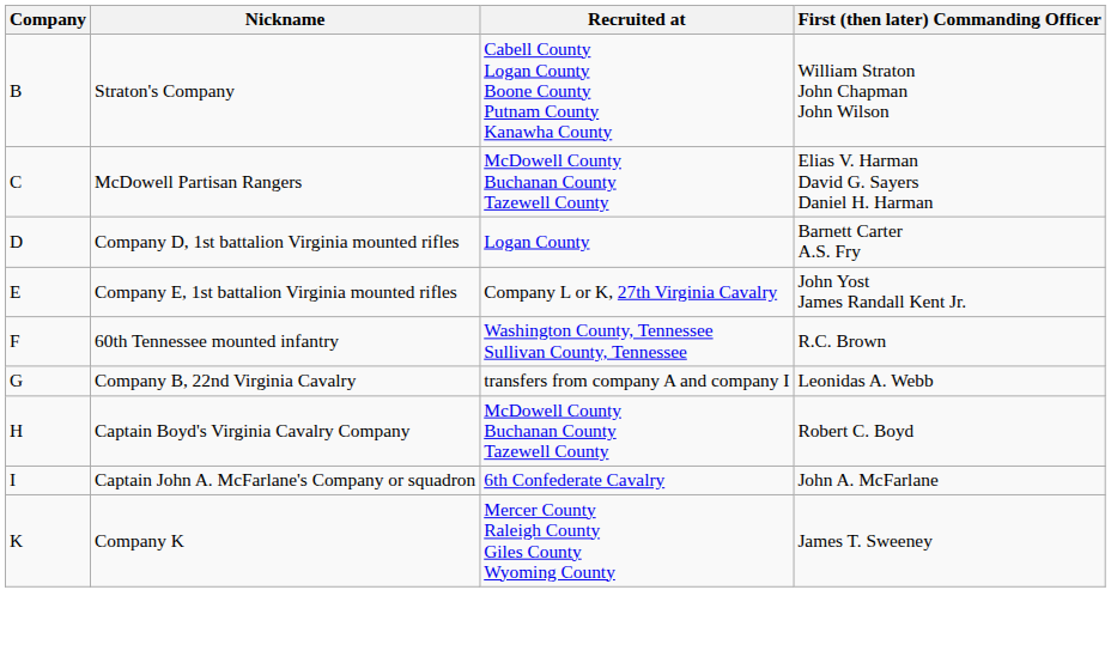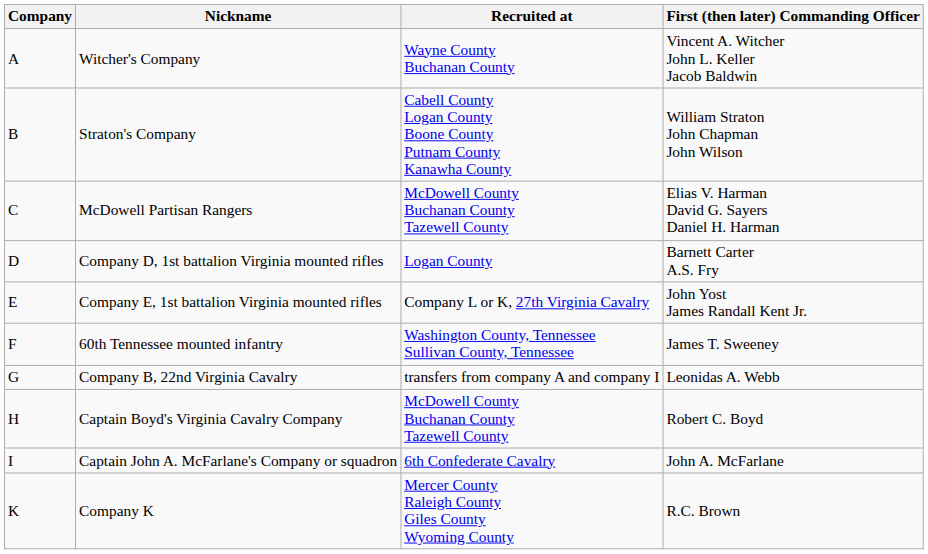+ row: A | Witcher's Company | Wayne County Buchanan County | Vincent A. Witcher John L. Keller Jacob Baldwin
60th Tennessee mounted infantry | First (then later) Commanding Officer: R.C. Brown -> James T. Sweeney
Company K | First (then later) Commanding Officer: James T. Sweeney -> R.C. Brown
